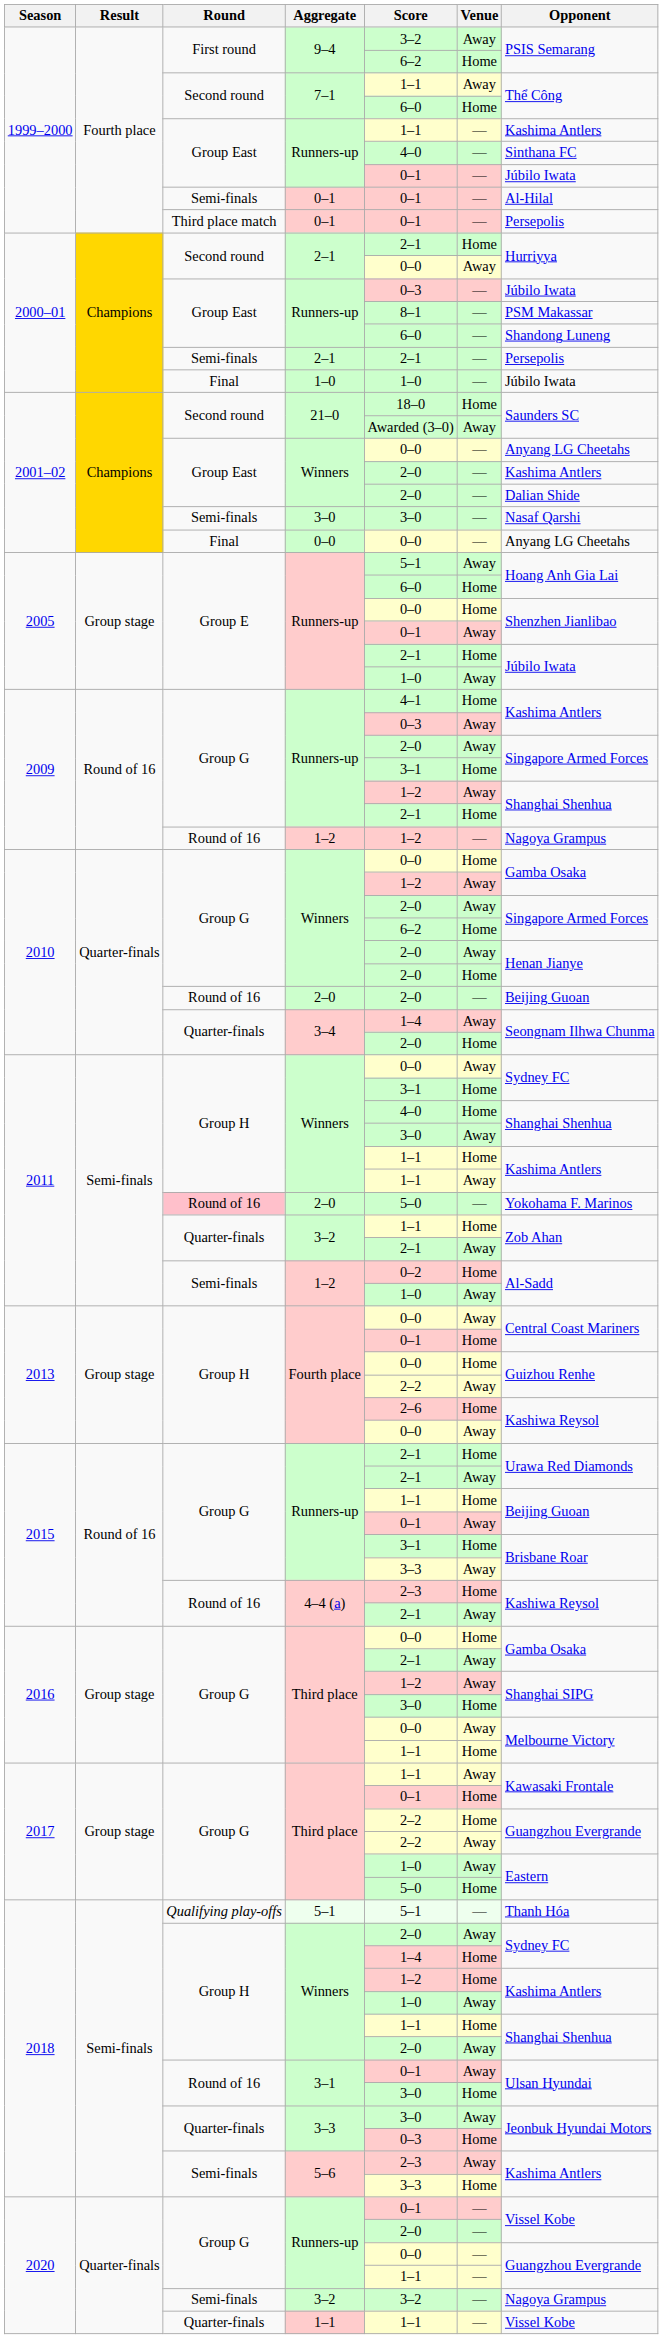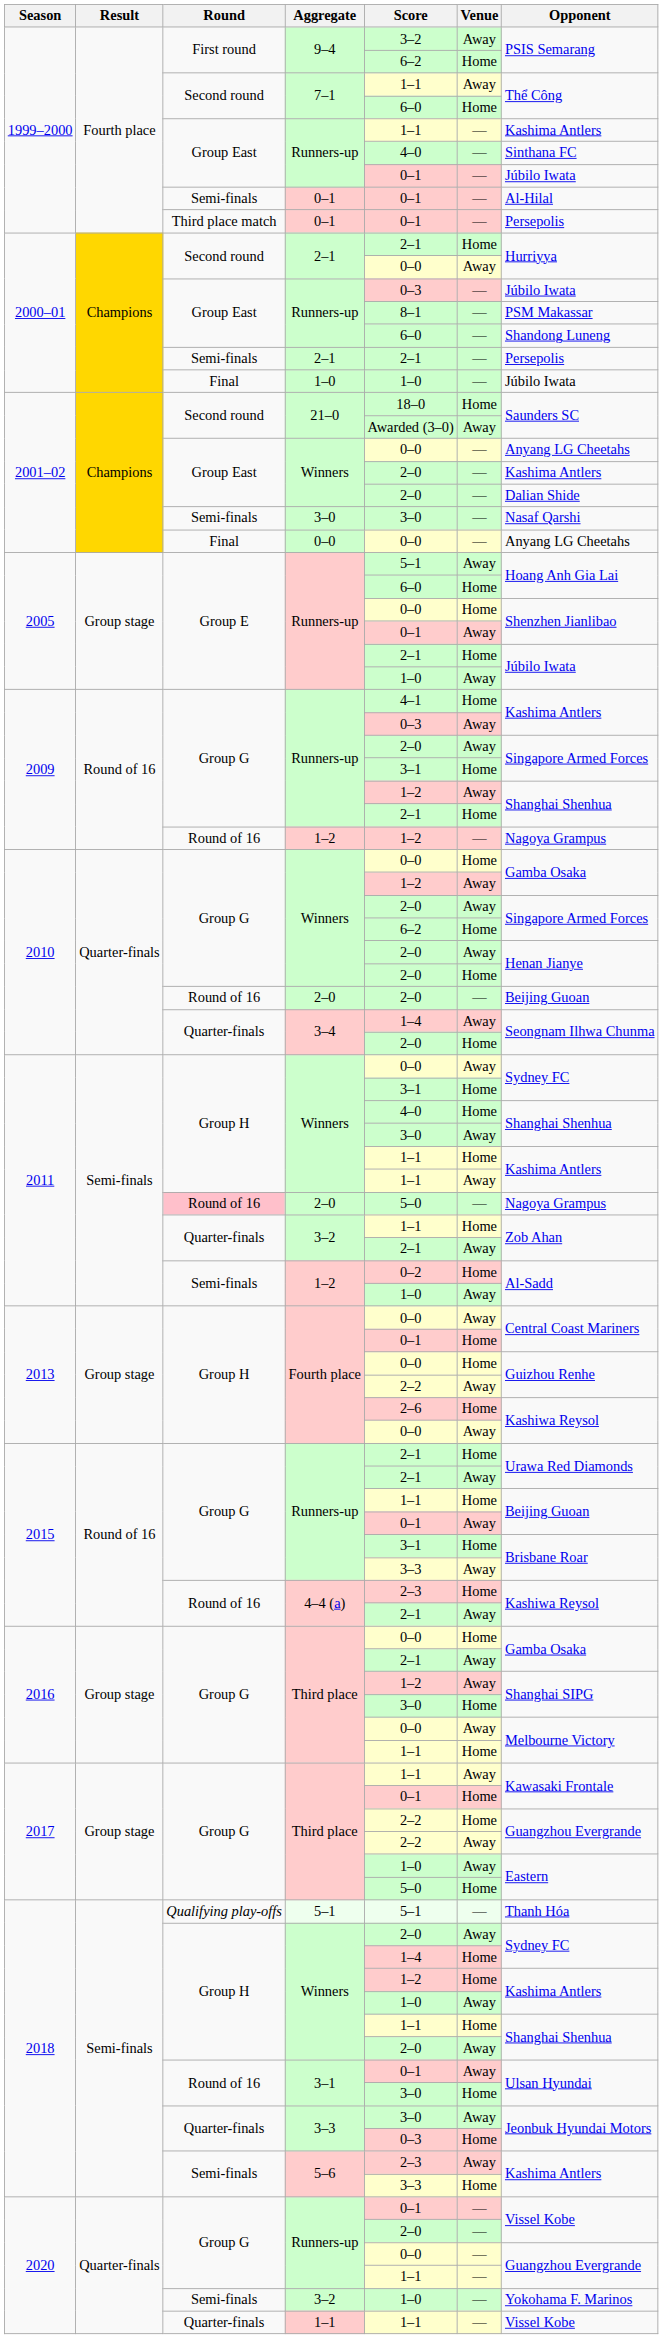2011 / 2–0 | Opponent: Yokohama F. Marinos -> Nagoya Grampus
2020 / 3–2 | Score: 3–2 -> 1–0
2020 / 3–2 | Opponent: Nagoya Grampus -> Yokohama F. Marinos
